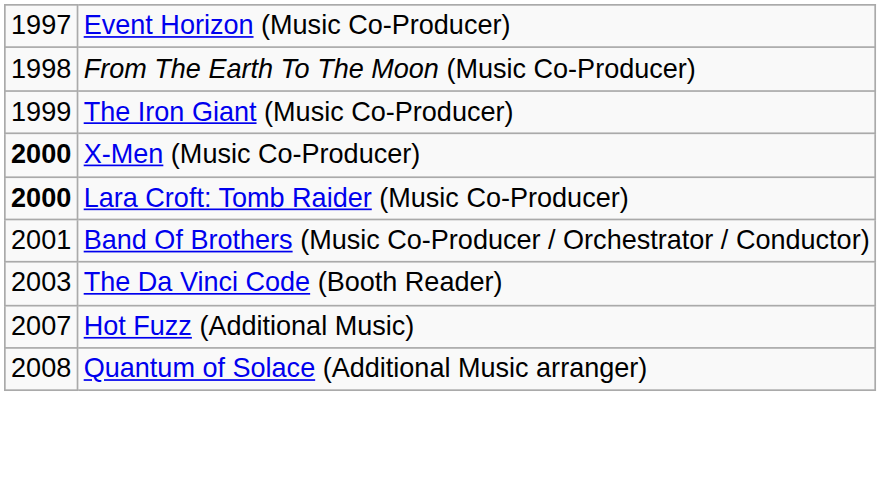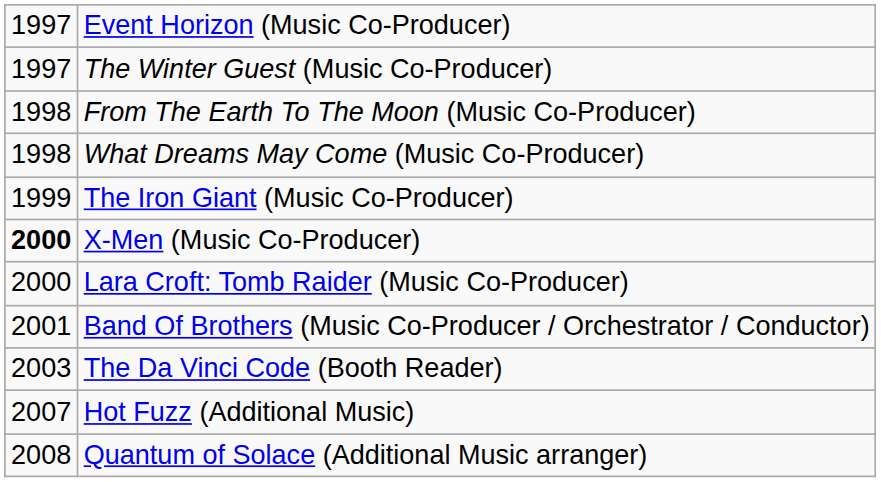+ row: 1997 | The Winter Guest (Music Co-Producer)
+ row: 1998 | What Dreams May Come (Music Co-Producer)
Lara Croft: Tomb Raider (Music Co-Producer) | column 1: bold -> normal
